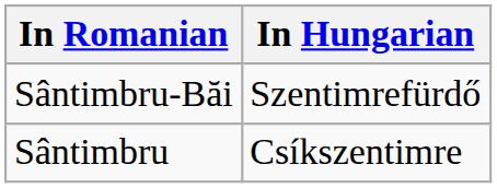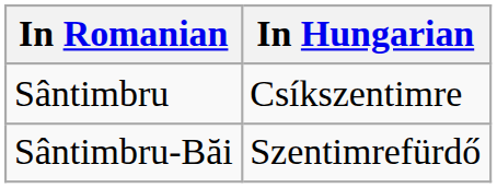rows swapped: Sântimbru <-> Sântimbru-Băi
